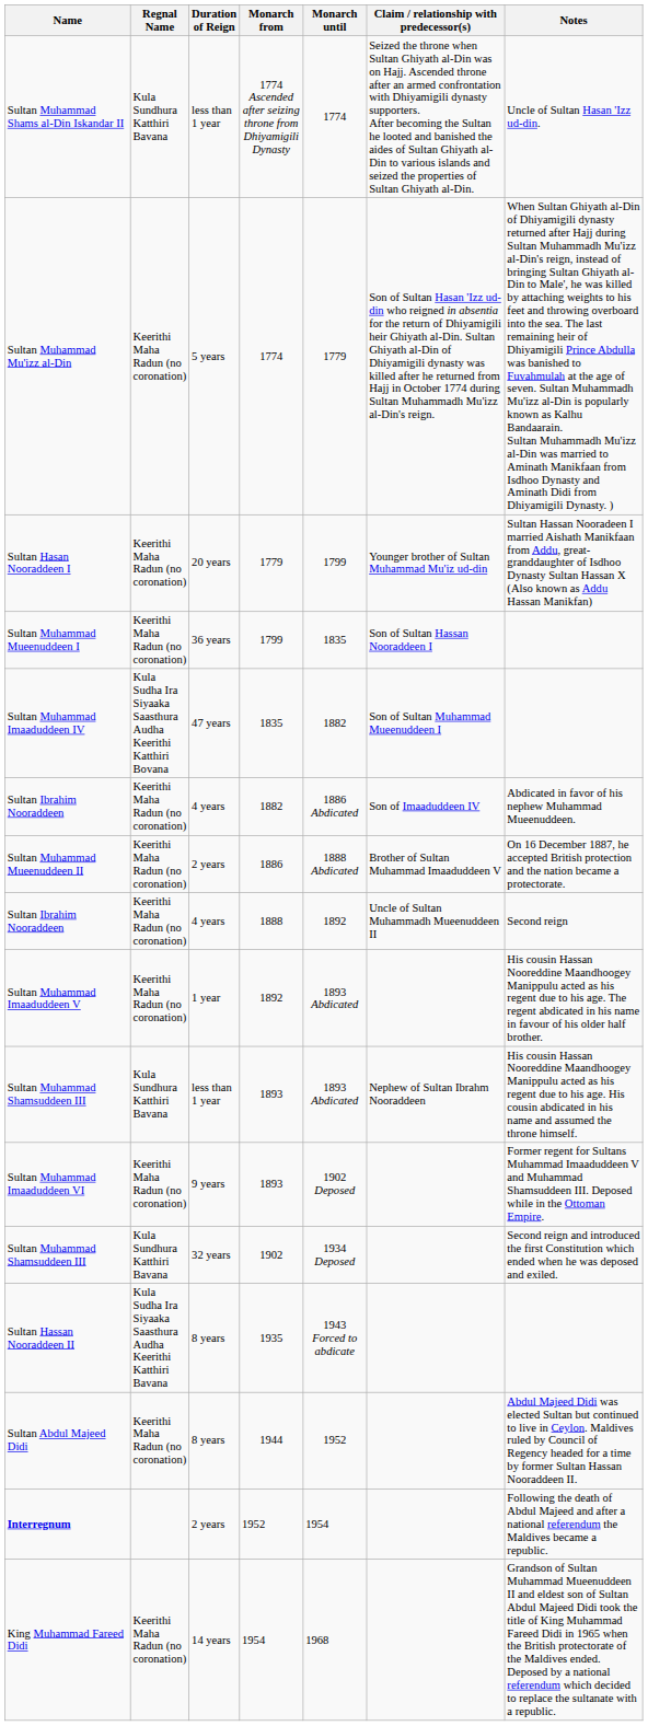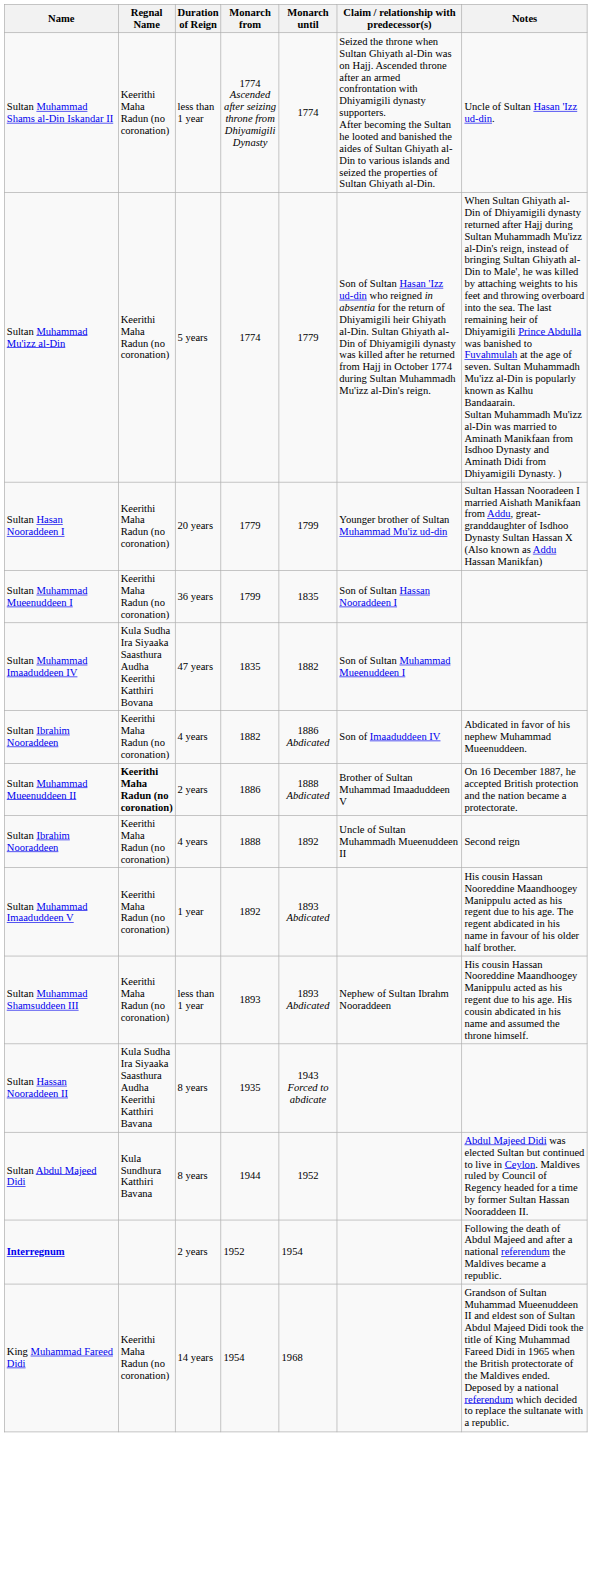1774 Ascended after seizing throne from Dhiyamigili Dynasty | Regnal Name: Kula Sundhura Katthiri Bavana -> Keerithi Maha Radun (no coronation)
1886 | Regnal Name: normal -> bold
Sultan Muhammad Shamsuddeen III / 1893 | Regnal Name: Kula Sundhura Katthiri Bavana -> Keerithi Maha Radun (no coronation)
- row: Sultan Muhammad Imaaduddeen VI | Keerithi Maha Radun (no coronation) | 9 years | 1893 | 1902 Deposed | Former regent for Sultans Muhammad Imaaduddeen V and Muhammad Shamsuddeen III. Deposed while in the Ottoman Empire.
- row: Sultan Muhammad Shamsuddeen III | Kula Sundhura Katthiri Bavana | 32 years | 1902 | 1934 Deposed | Second reign and introduced the first Constitution which ended when he was deposed and exiled.
1944 | Regnal Name: Keerithi Maha Radun (no coronation) -> Kula Sundhura Katthiri Bavana
